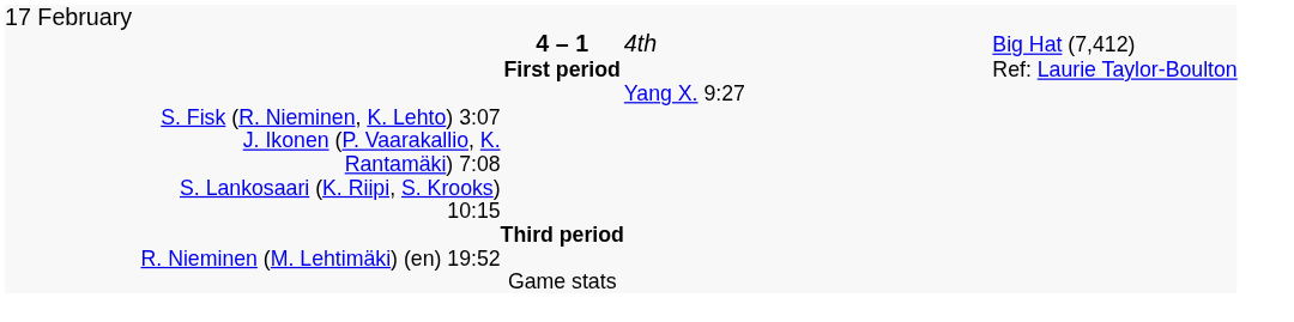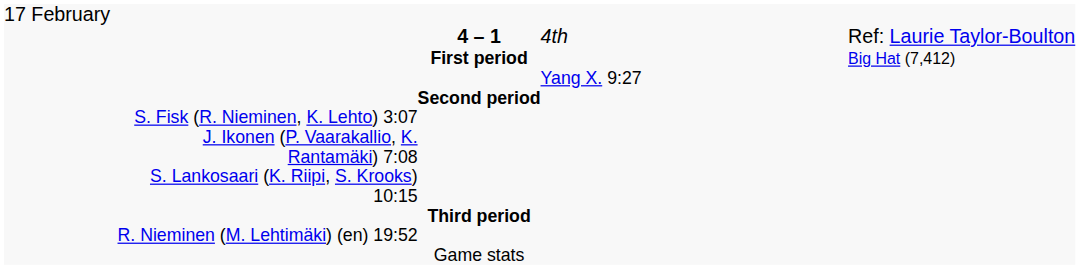4 – 1 | column 6: Big Hat (7,412) -> Ref: Laurie Taylor-Boulton
First period | column 6: Ref: Laurie Taylor-Boulton -> Big Hat (7,412)
+ row: Second period
